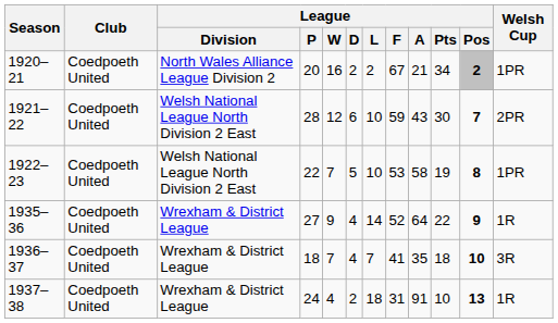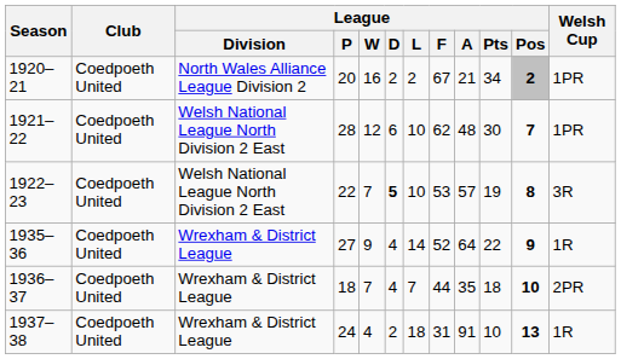1921–22 | League / F: 59 -> 62
1921–22 | League / A: 43 -> 48
1921–22 | Welsh Cup: 2PR -> 1PR
1922–23 | League / D: normal -> bold
1922–23 | League / A: 58 -> 57
1922–23 | Welsh Cup: 1PR -> 3R
1936–37 | League / F: 41 -> 44
1936–37 | Welsh Cup: 3R -> 2PR
